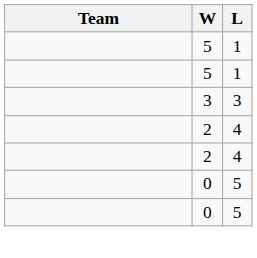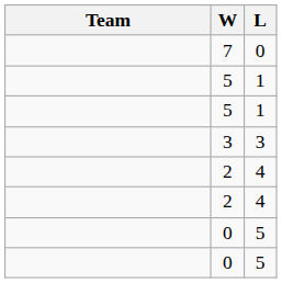+ row: 7 | 0
